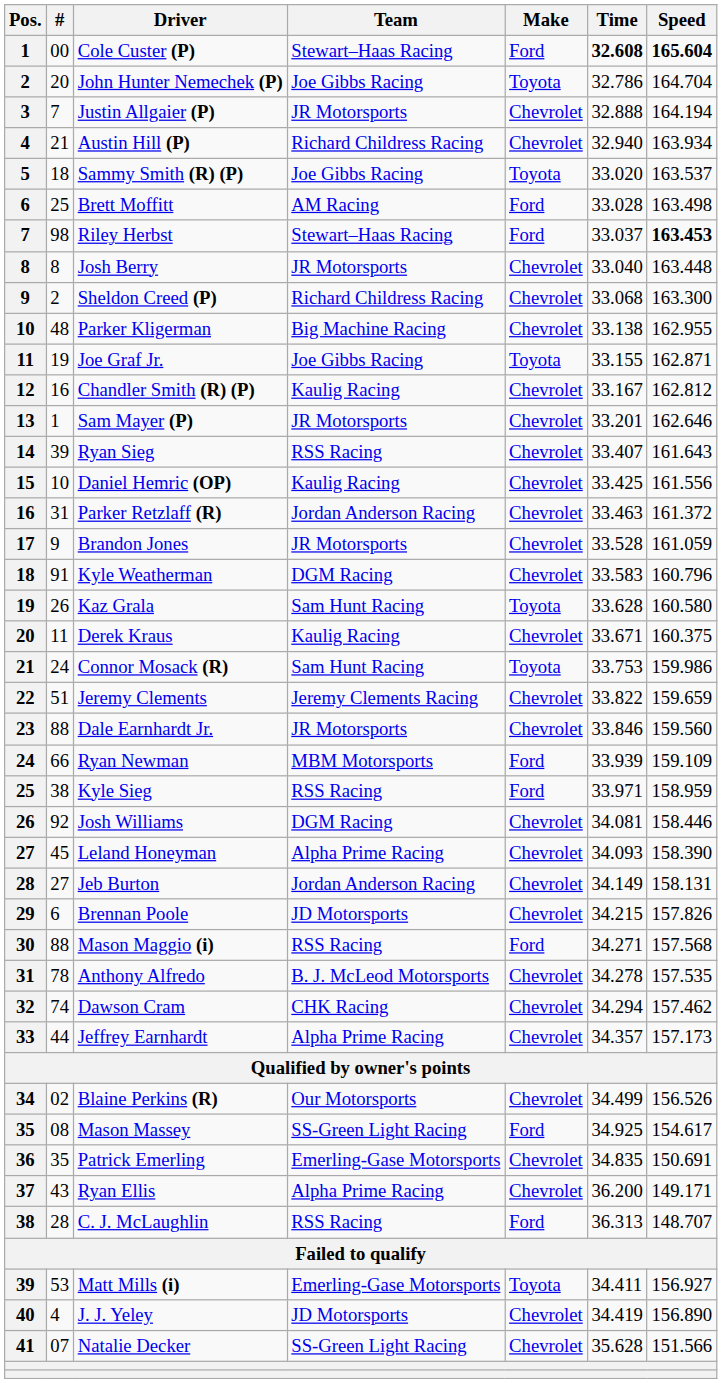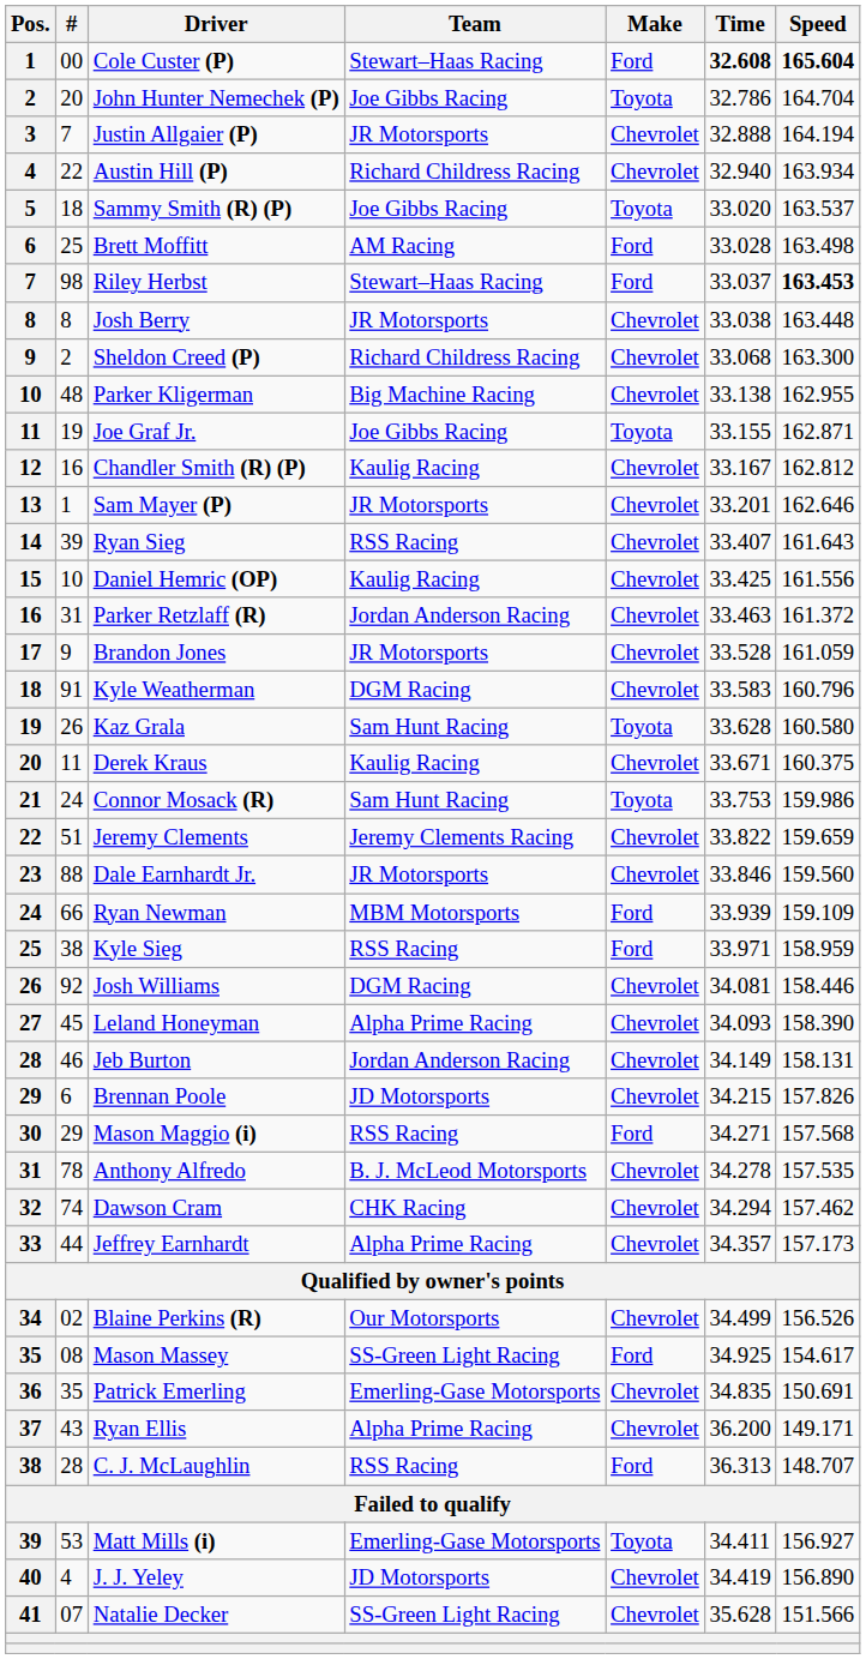Austin Hill (P) | #: 21 -> 22
Josh Berry | Time: 33.040 -> 33.038
Jeb Burton | #: 27 -> 46
Mason Maggio (i) | #: 88 -> 29
